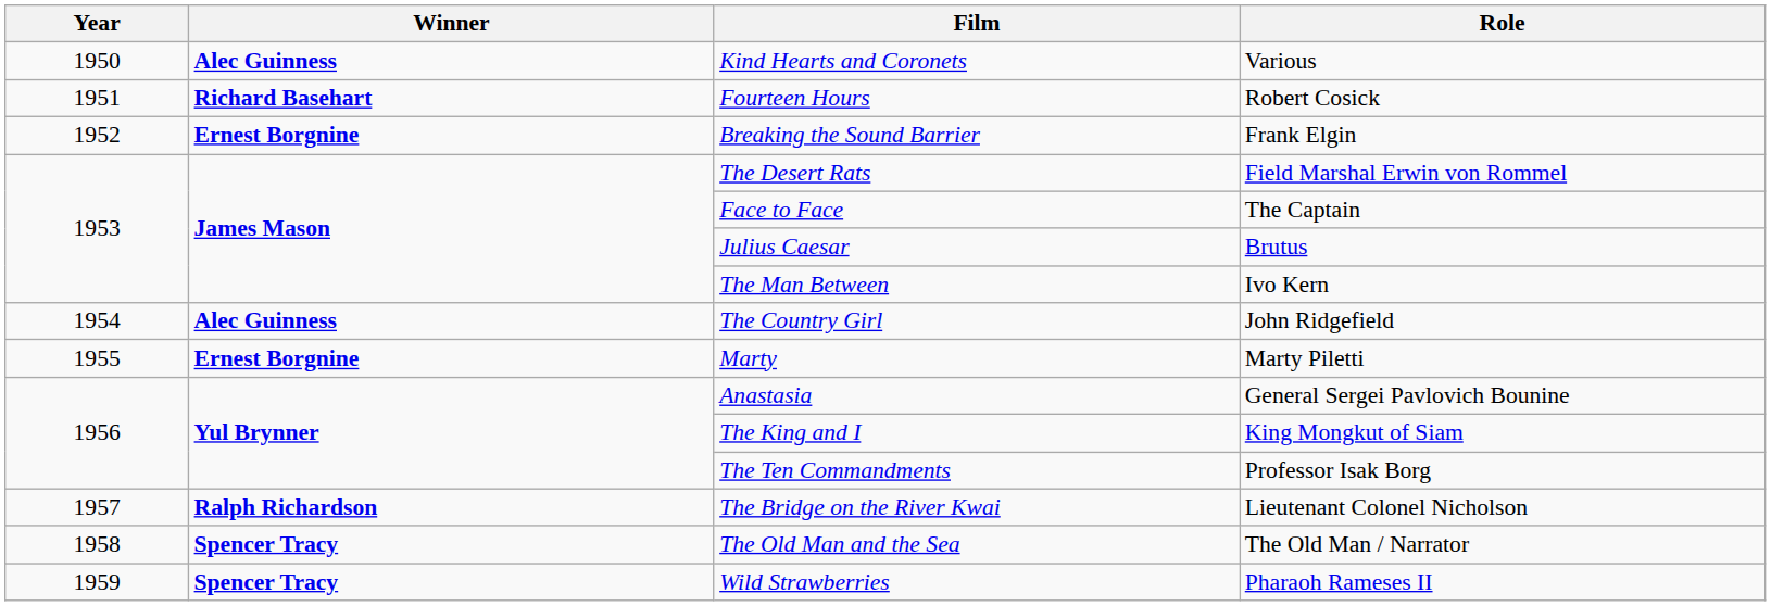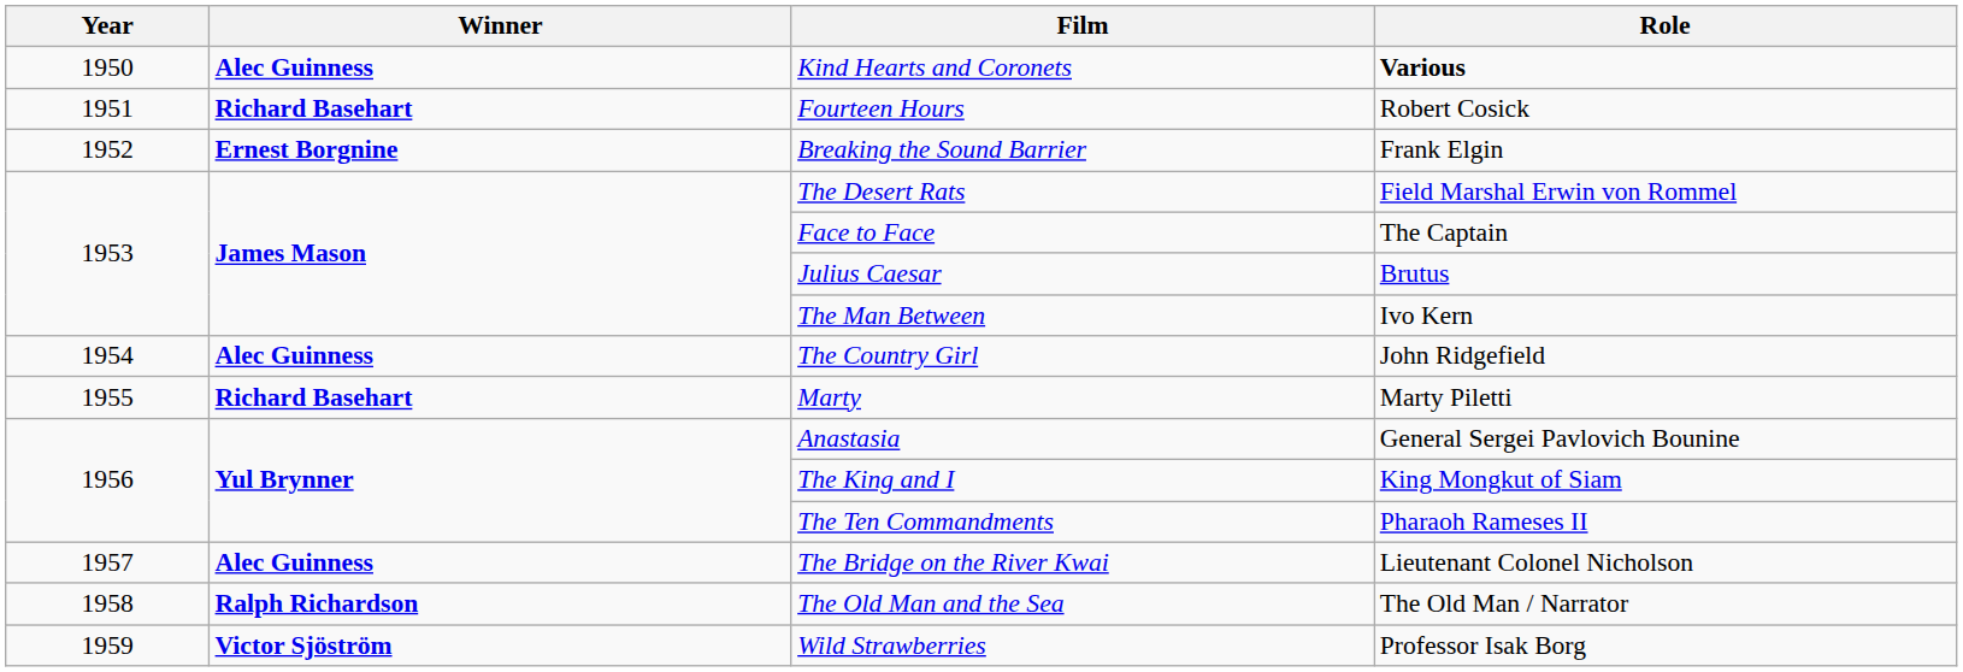Kind Hearts and Coronets | Role: normal -> bold
Marty | Winner: Ernest Borgnine -> Richard Basehart
The Ten Commandments | Role: Professor Isak Borg -> Pharaoh Rameses II
The Bridge on the River Kwai | Winner: Ralph Richardson -> Alec Guinness
The Old Man and the Sea | Winner: Spencer Tracy -> Ralph Richardson
Wild Strawberries | Winner: Spencer Tracy -> Victor Sjöström
Wild Strawberries | Role: Pharaoh Rameses II -> Professor Isak Borg
